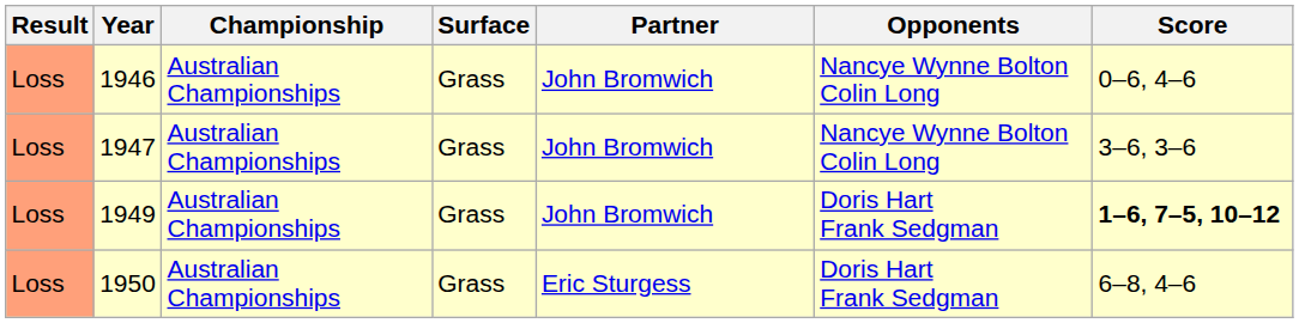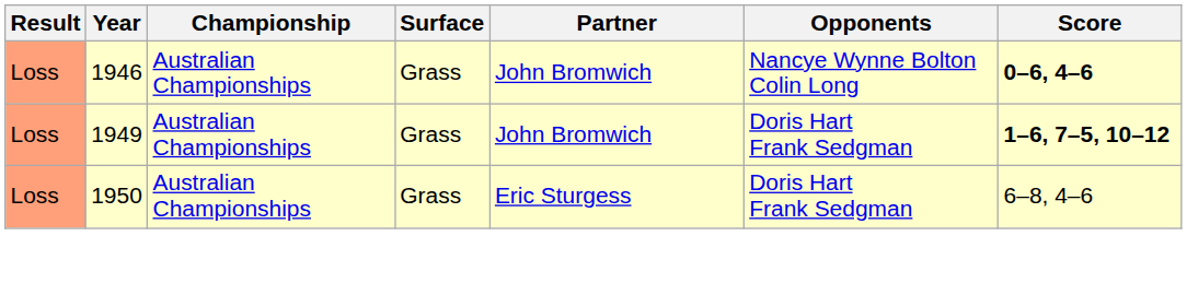1946 | Score: normal -> bold
- row: Loss | 1947 | Australian Championships | Grass | John Bromwich | Nancye Wynne Bolton Colin Long | 3–6, 3–6
